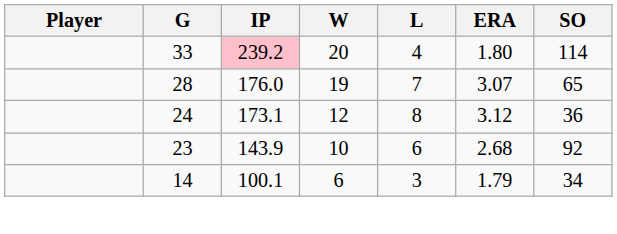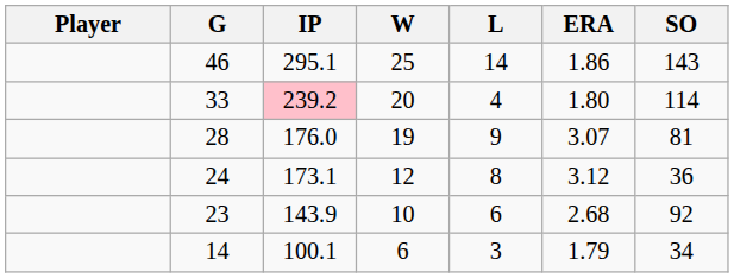+ row: 46 | 295.1 | 25 | 14 | 1.86 | 143
28 | L: 7 -> 9
28 | SO: 65 -> 81
